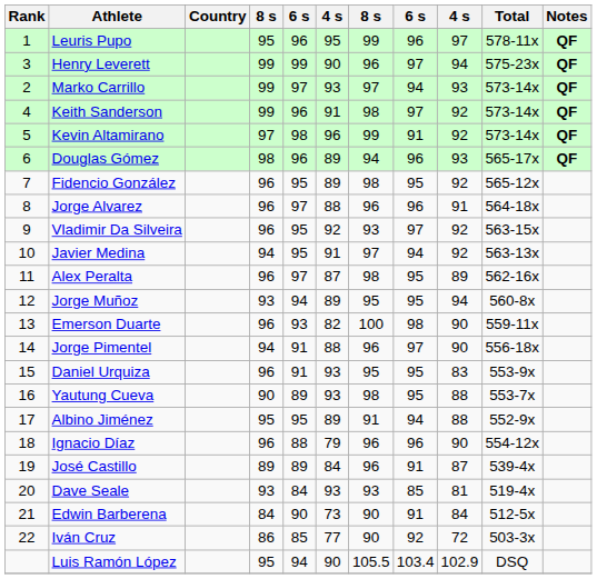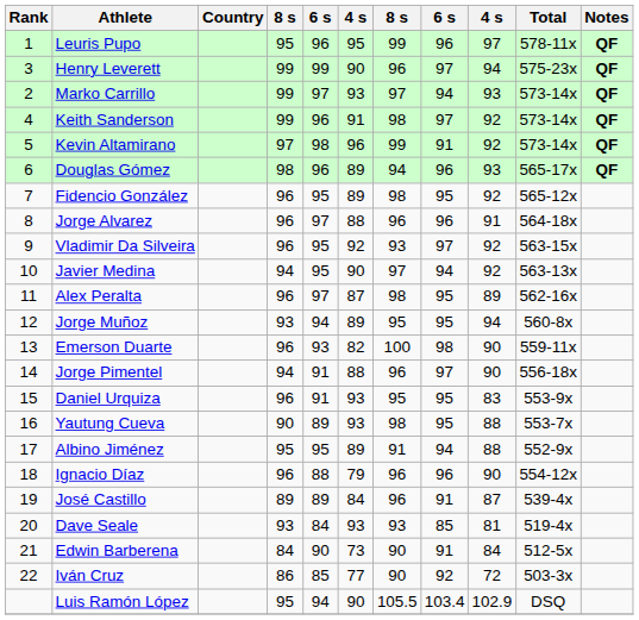Javier Medina | column 6: 91 -> 90
